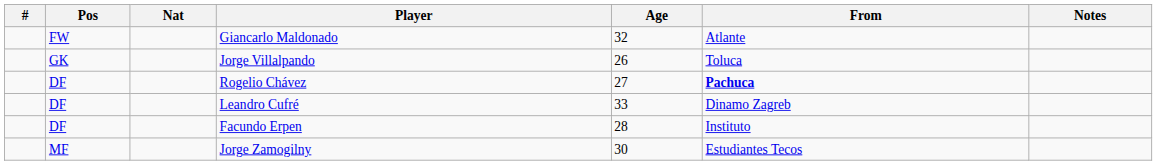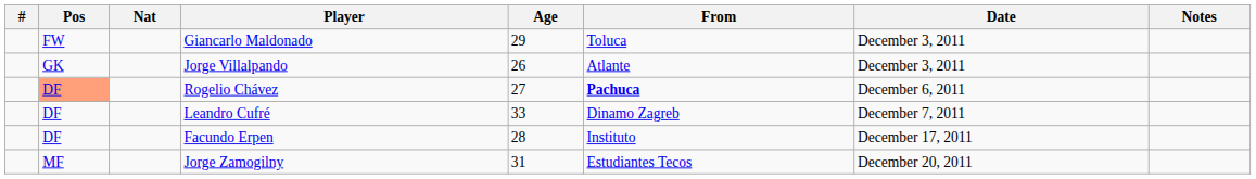+ column: Date | December 3, 2011 | December 3, 2011 | December 6, 2011 | December 7, 2011 | December 17, 2011 | December 20, 2011
Giancarlo Maldonado | Age: 32 -> 29
Giancarlo Maldonado | From: Atlante -> Toluca
Jorge Villalpando | From: Toluca -> Atlante
Rogelio Chávez | Pos: no background -> lightsalmon background
Jorge Zamogilny | Age: 30 -> 31
